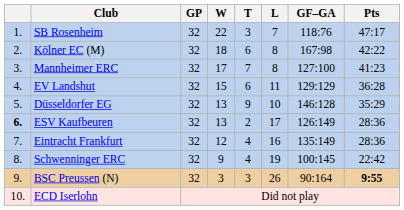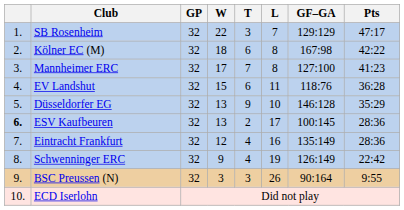SB Rosenheim | GF–GA: 118:76 -> 129:129
EV Landshut | GF–GA: 129:129 -> 118:76
ESV Kaufbeuren | GF–GA: 126:149 -> 100:145
Schwenninger ERC | GF–GA: 100:145 -> 126:149
BSC Preussen (N) | Pts: bold -> normal
